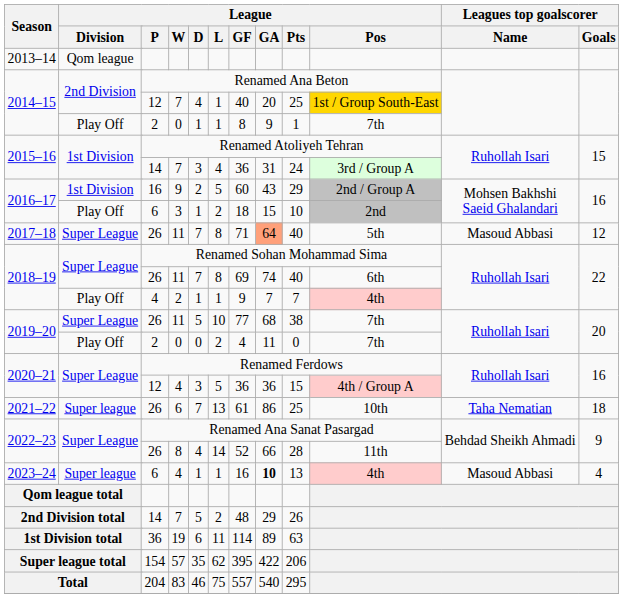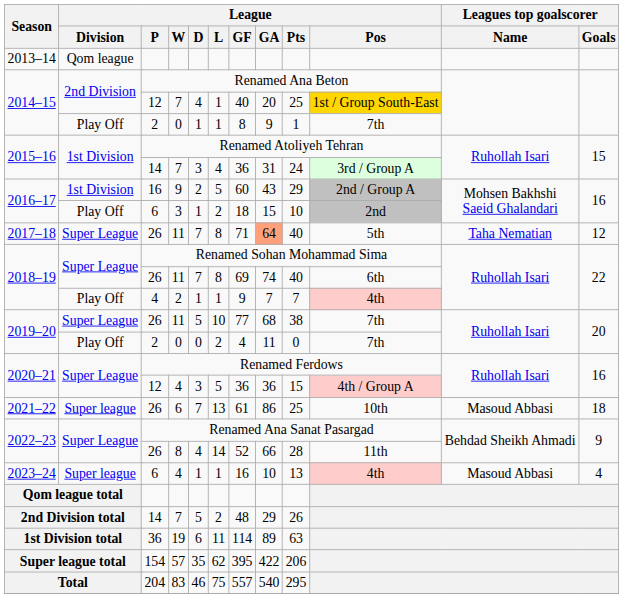2017–18 | Leagues top goalscorer / Name: Masoud Abbasi -> Taha Nematian
2021–22 | Leagues top goalscorer / Name: Taha Nematian -> Masoud Abbasi
2023–24 | League / GA: bold -> normal
